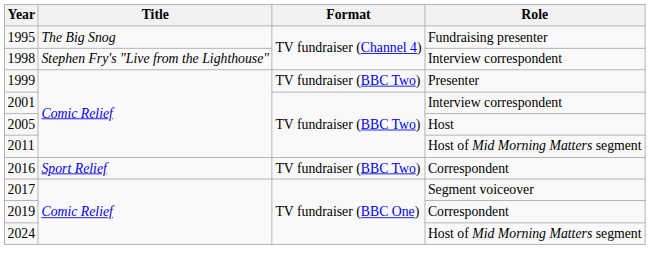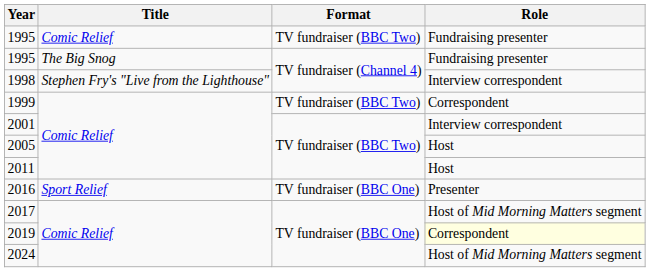+ row: 1995 | Comic Relief | TV fundraiser (BBC Two) | Fundraising presenter
1999 | Role: Presenter -> Correspondent
2011 | Role: Host of Mid Morning Matters segment -> Host
2016 | Format: TV fundraiser (BBC Two) -> TV fundraiser (BBC One)
2016 | Role: Correspondent -> Presenter
2017 | Role: Segment voiceover -> Host of Mid Morning Matters segment
2019 | Role: no background -> lightyellow background
